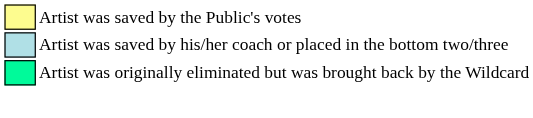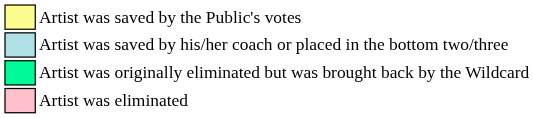+ row: Artist was eliminated
